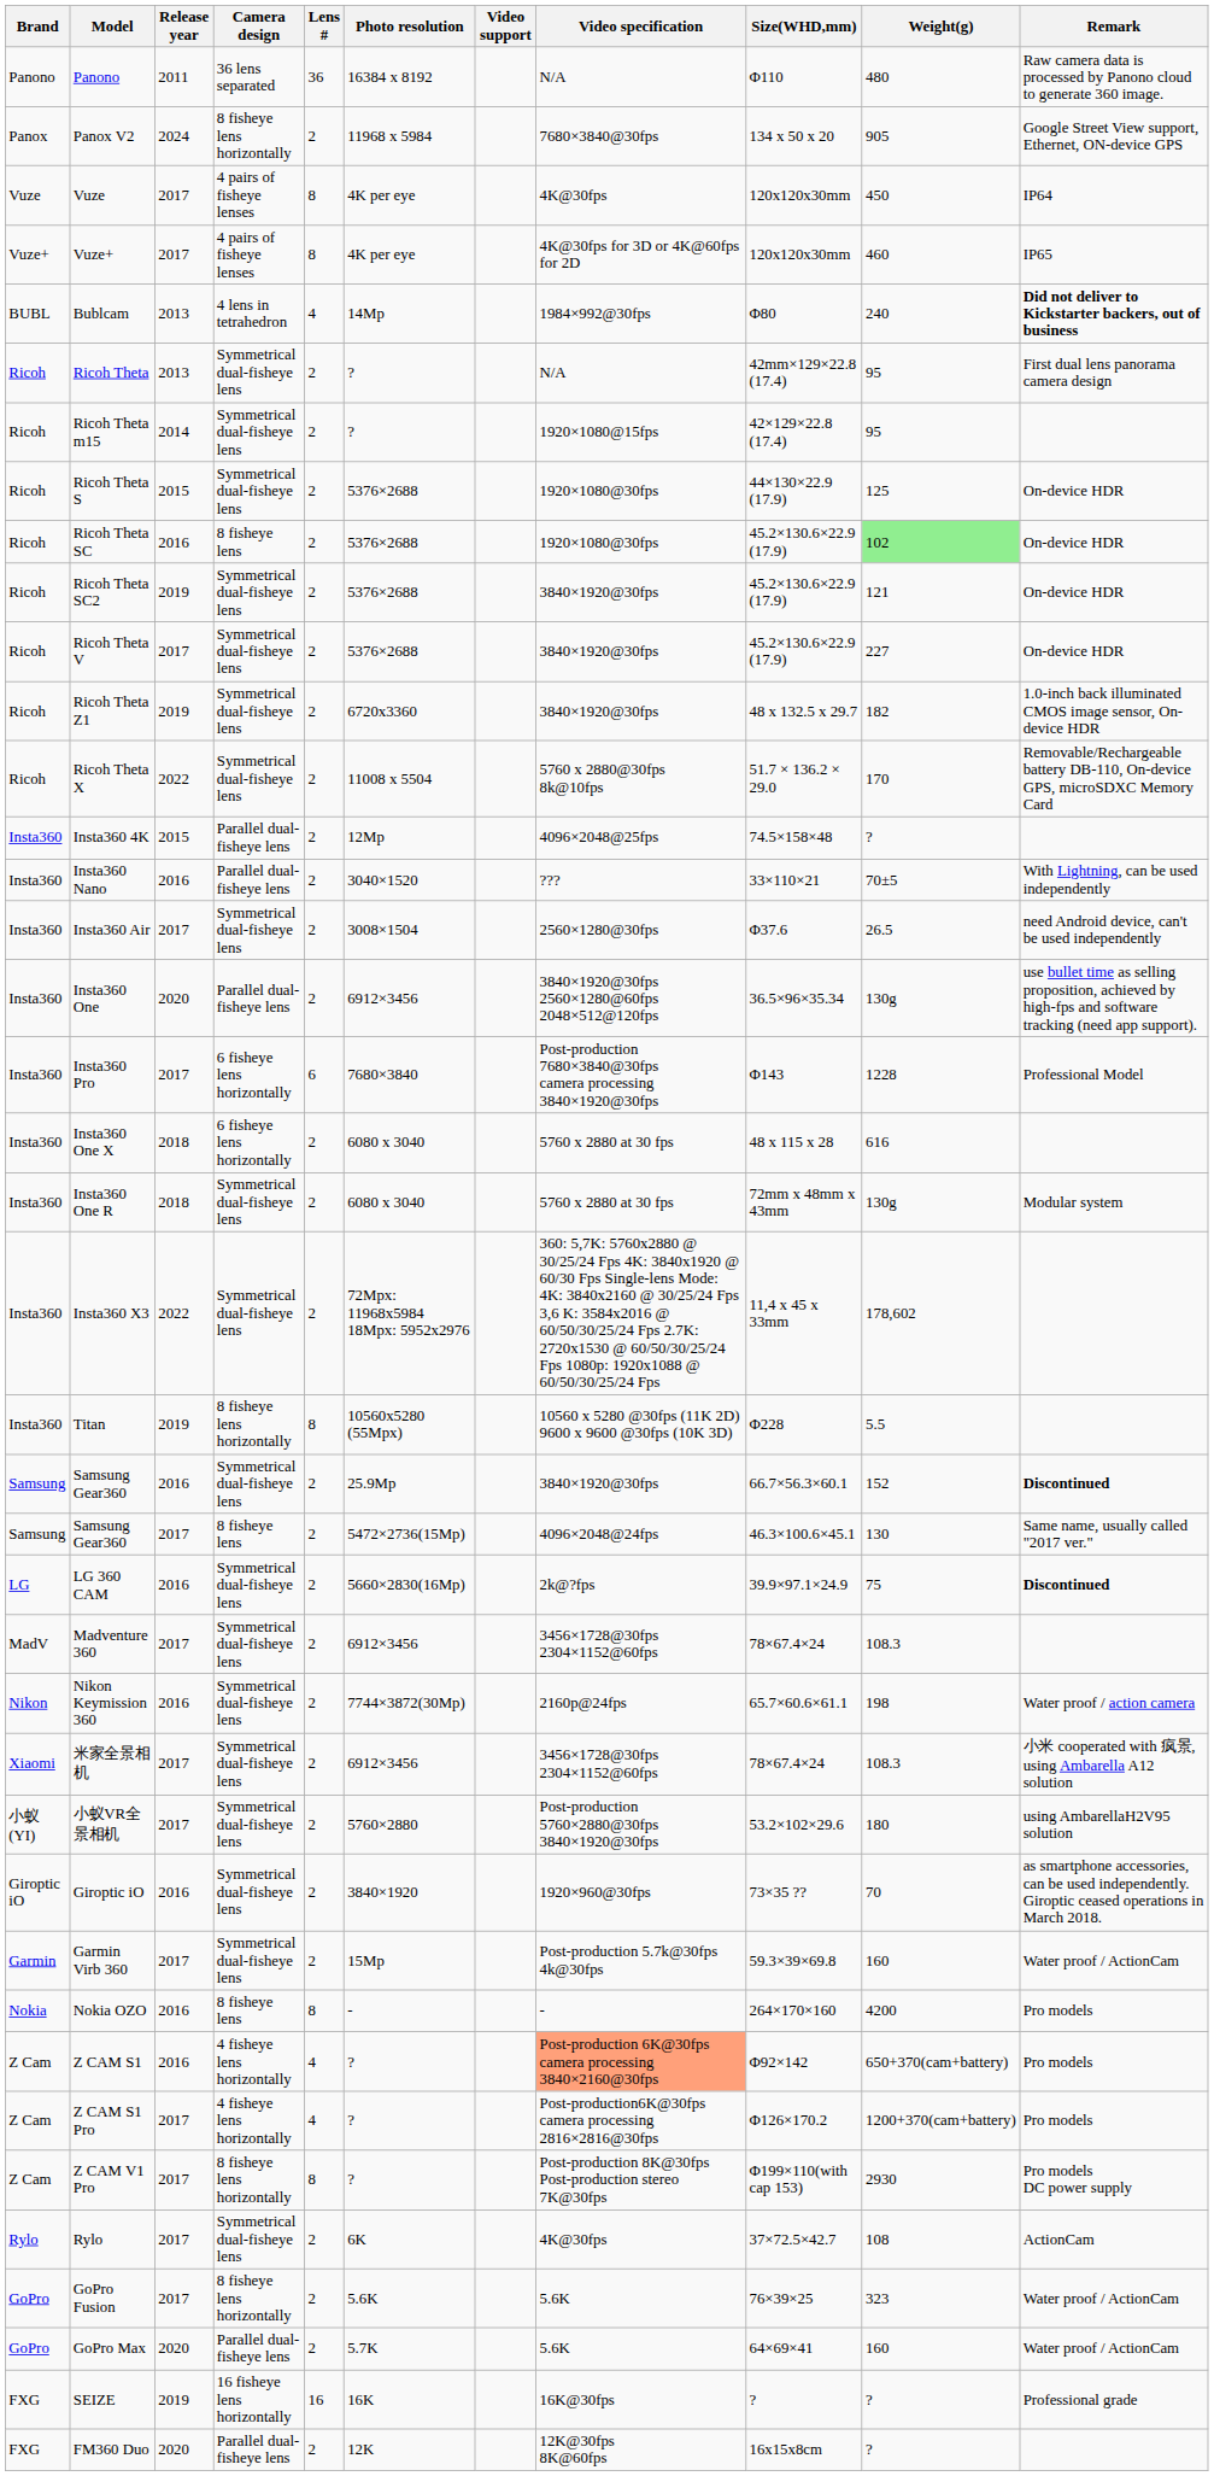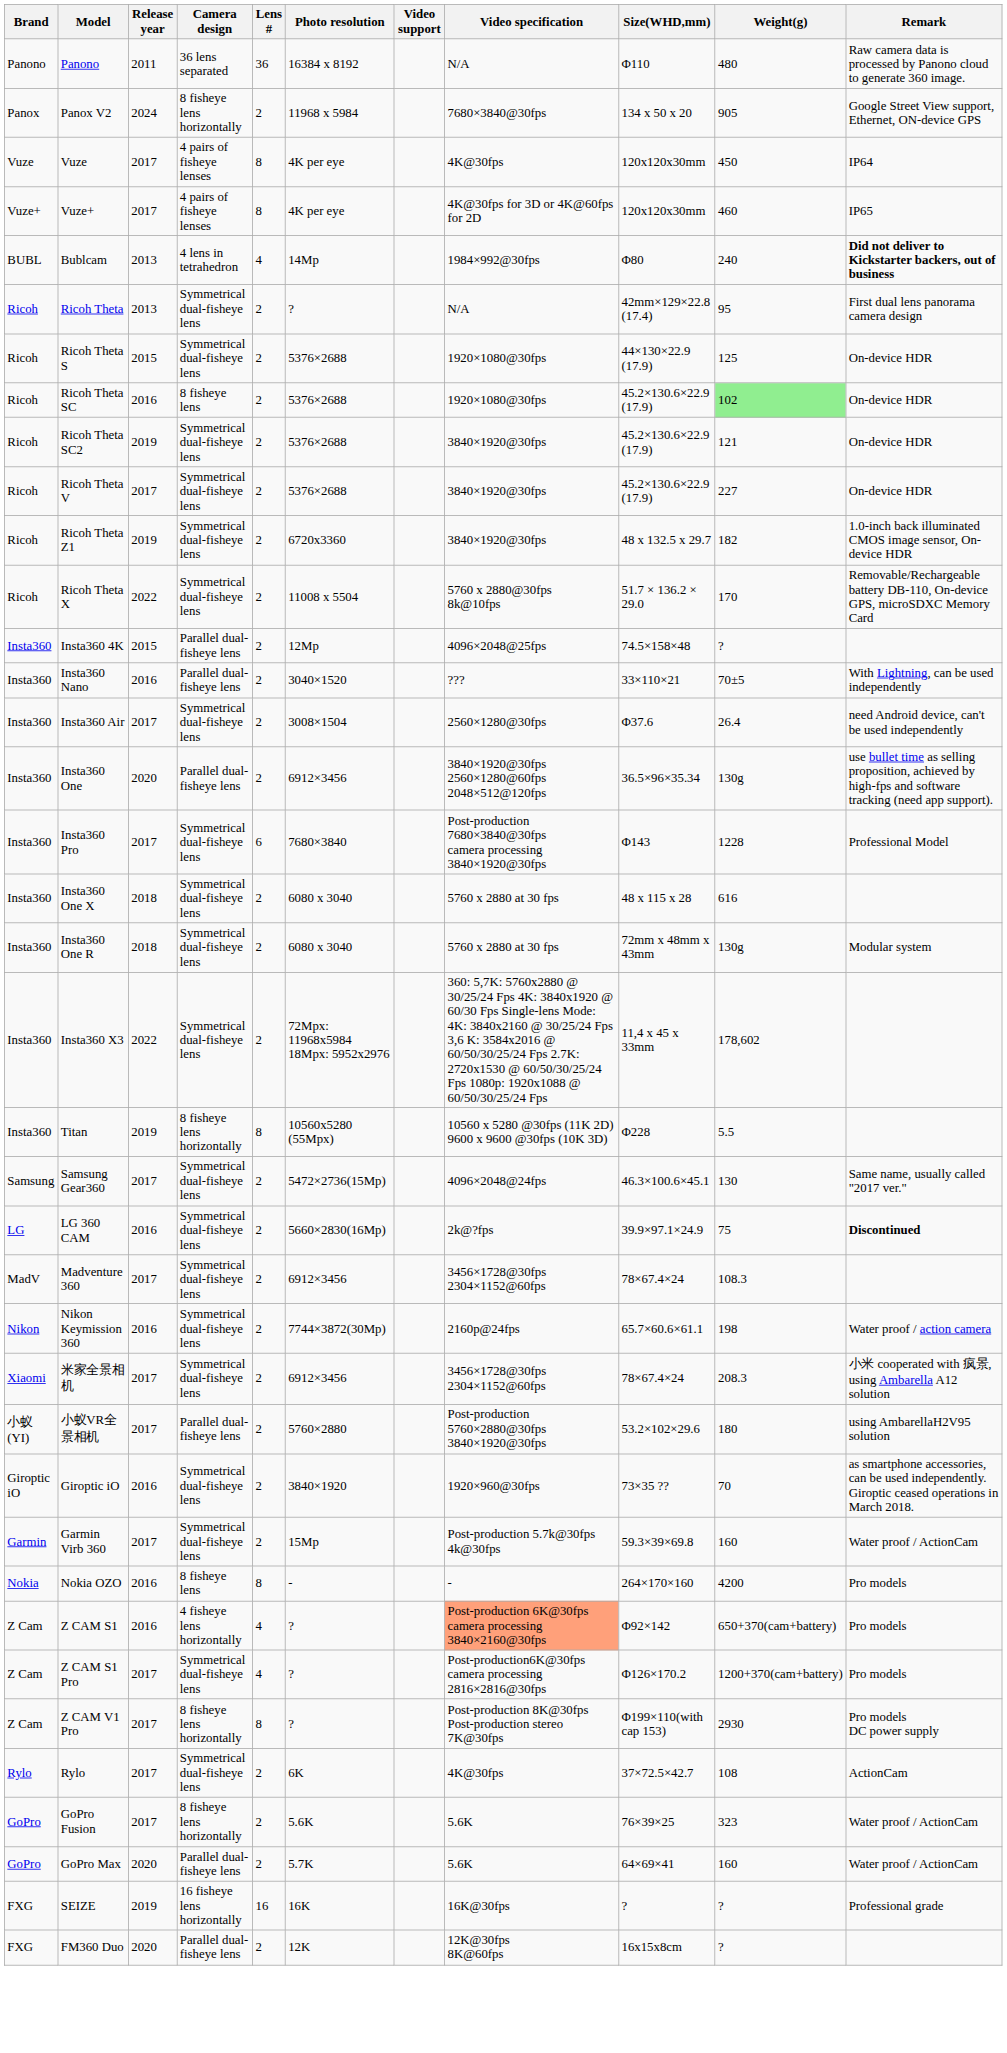- row: Ricoh | Ricoh Theta m15 | 2014 | Symmetrical dual-fisheye lens | 2 | ? | 1920×1080@15fps | 42×129×22.8 (17.4) | 95
Insta360 Air | Weight(g): 26.5 -> 26.4
Insta360 Pro | Camera design: 6 fisheye lens horizontally -> Symmetrical dual-fisheye lens
Insta360 One X | Camera design: 6 fisheye lens horizontally -> Symmetrical dual-fisheye lens
- row: Samsung | Samsung Gear360 | 2016 | Symmetrical dual-fisheye lens | 2 | 25.9Mp | 3840×1920@30fps | 66.7×56.3×60.1 | 152 | Discontinued
Samsung Gear360 / 2017 | Camera design: 8 fisheye lens -> Symmetrical dual-fisheye lens
米家全景相机 | Weight(g): 108.3 -> 208.3
小蚁VR全景相机 | Camera design: Symmetrical dual-fisheye lens -> Parallel dual-fisheye lens
Z CAM S1 Pro | Camera design: 4 fisheye lens horizontally -> Symmetrical dual-fisheye lens
